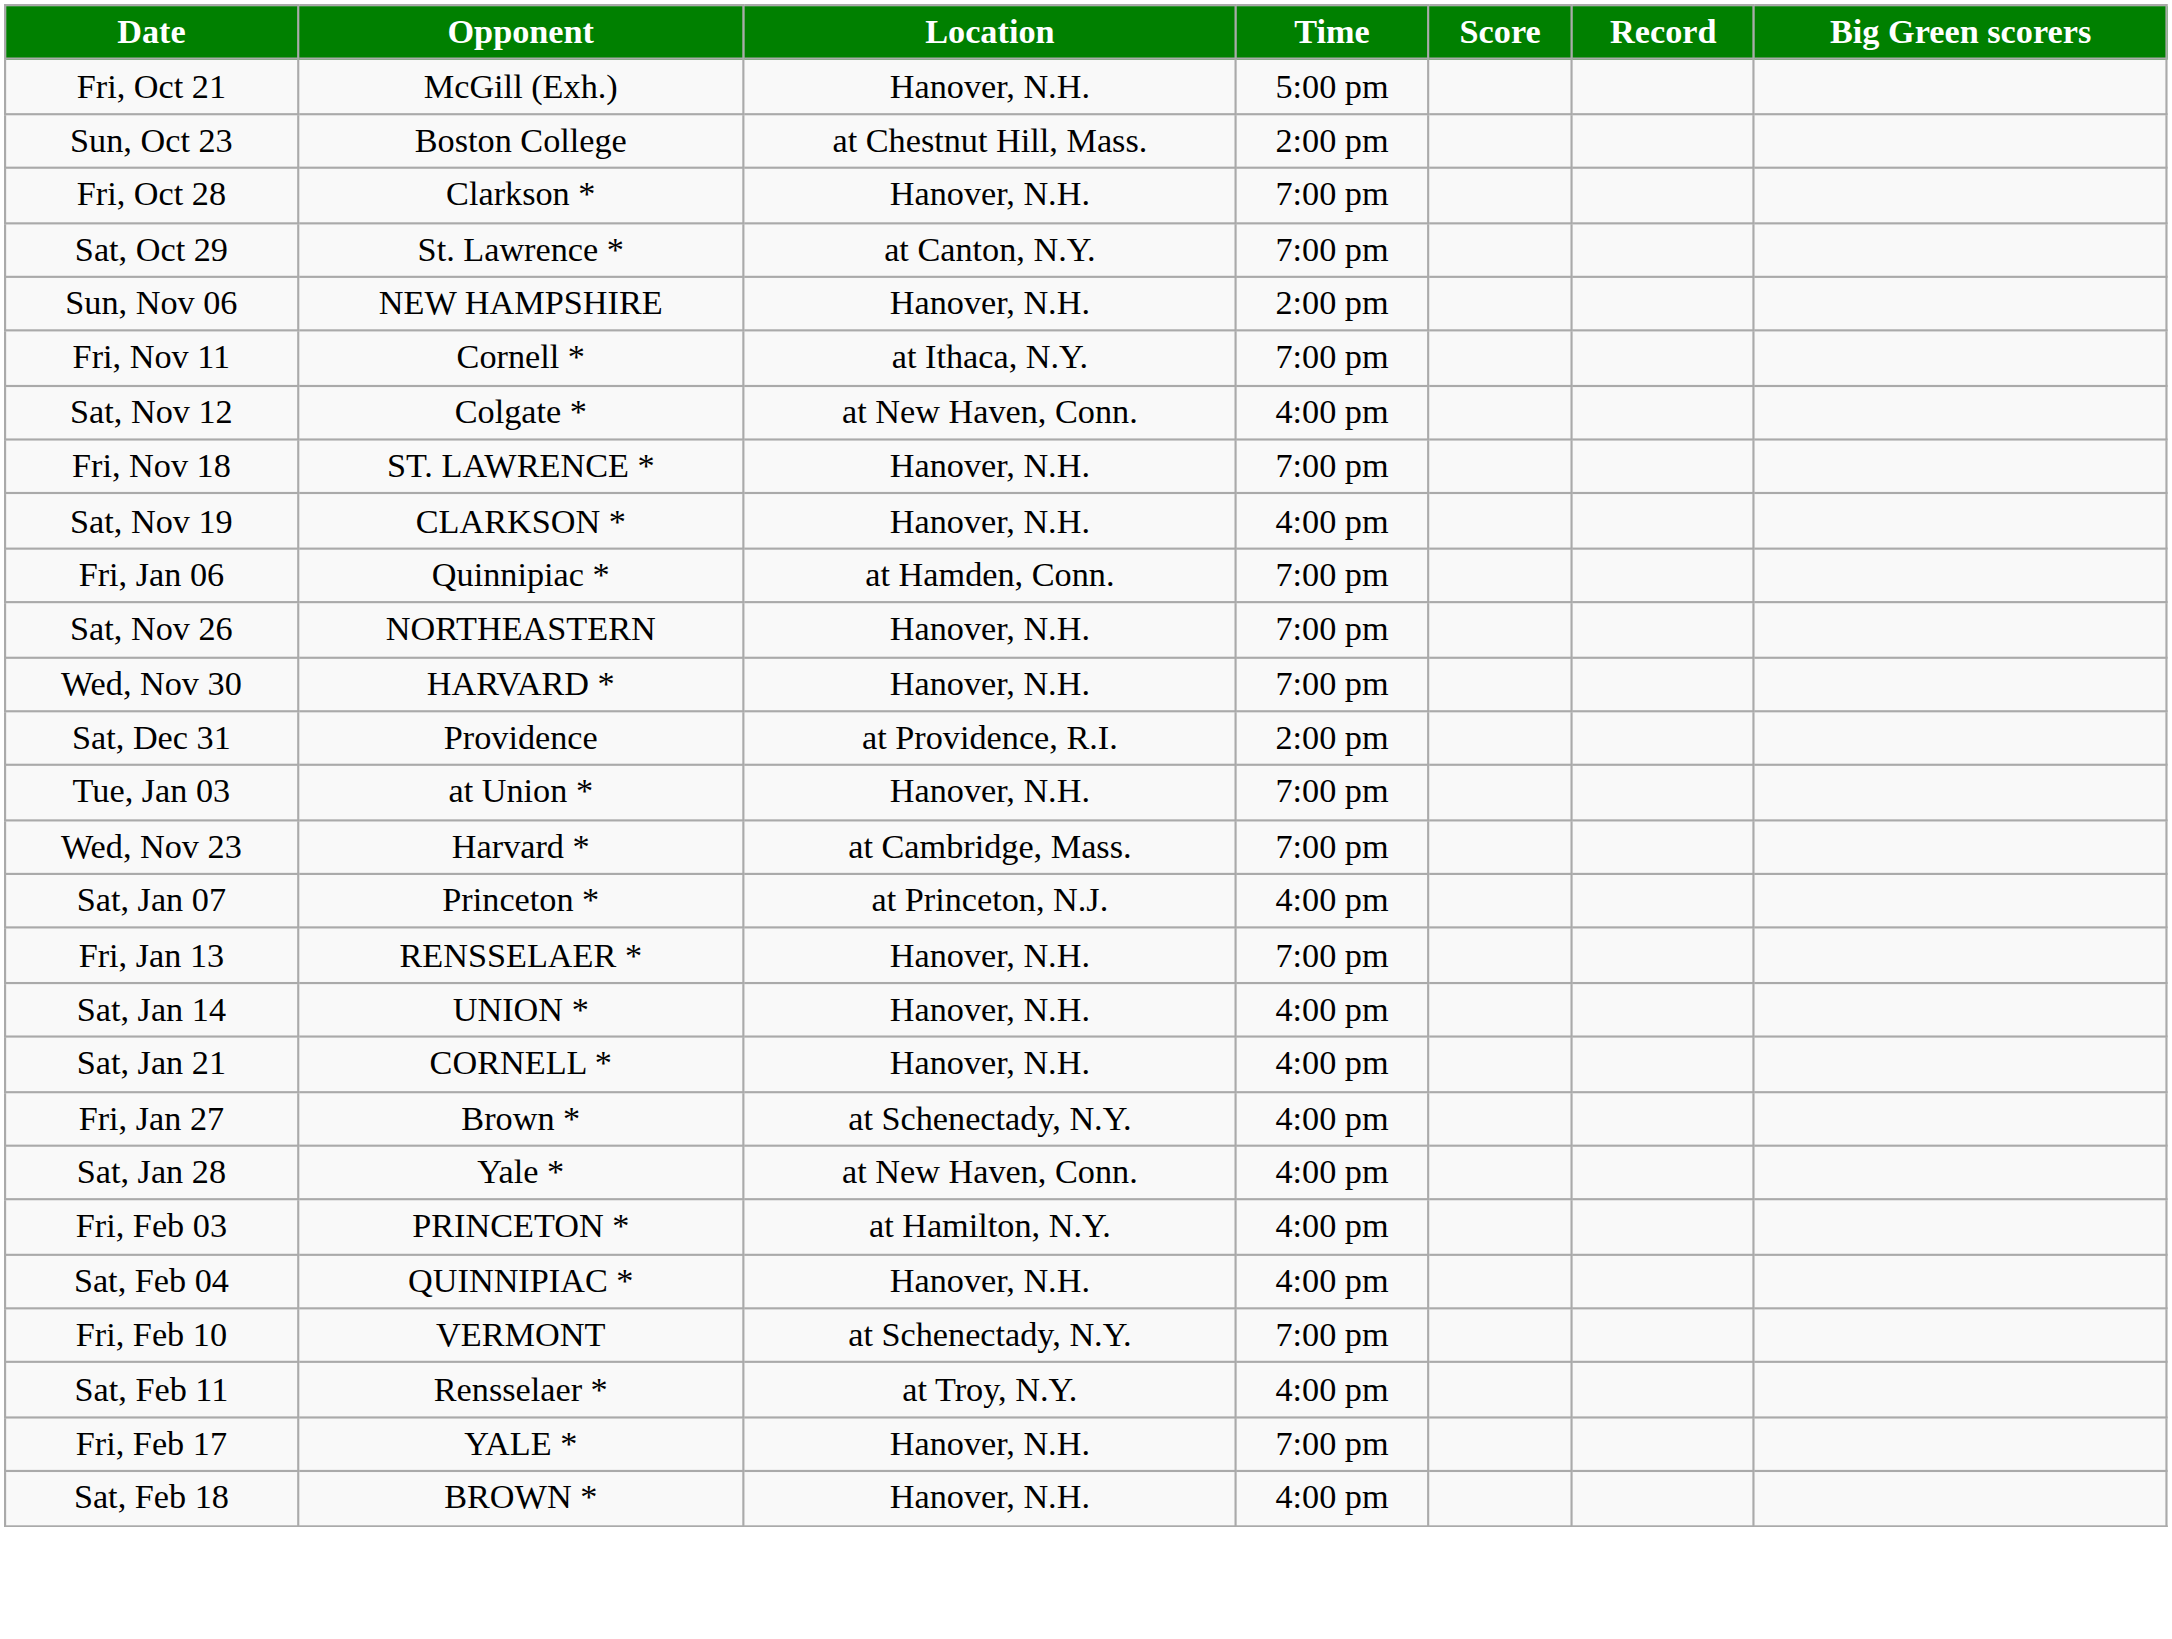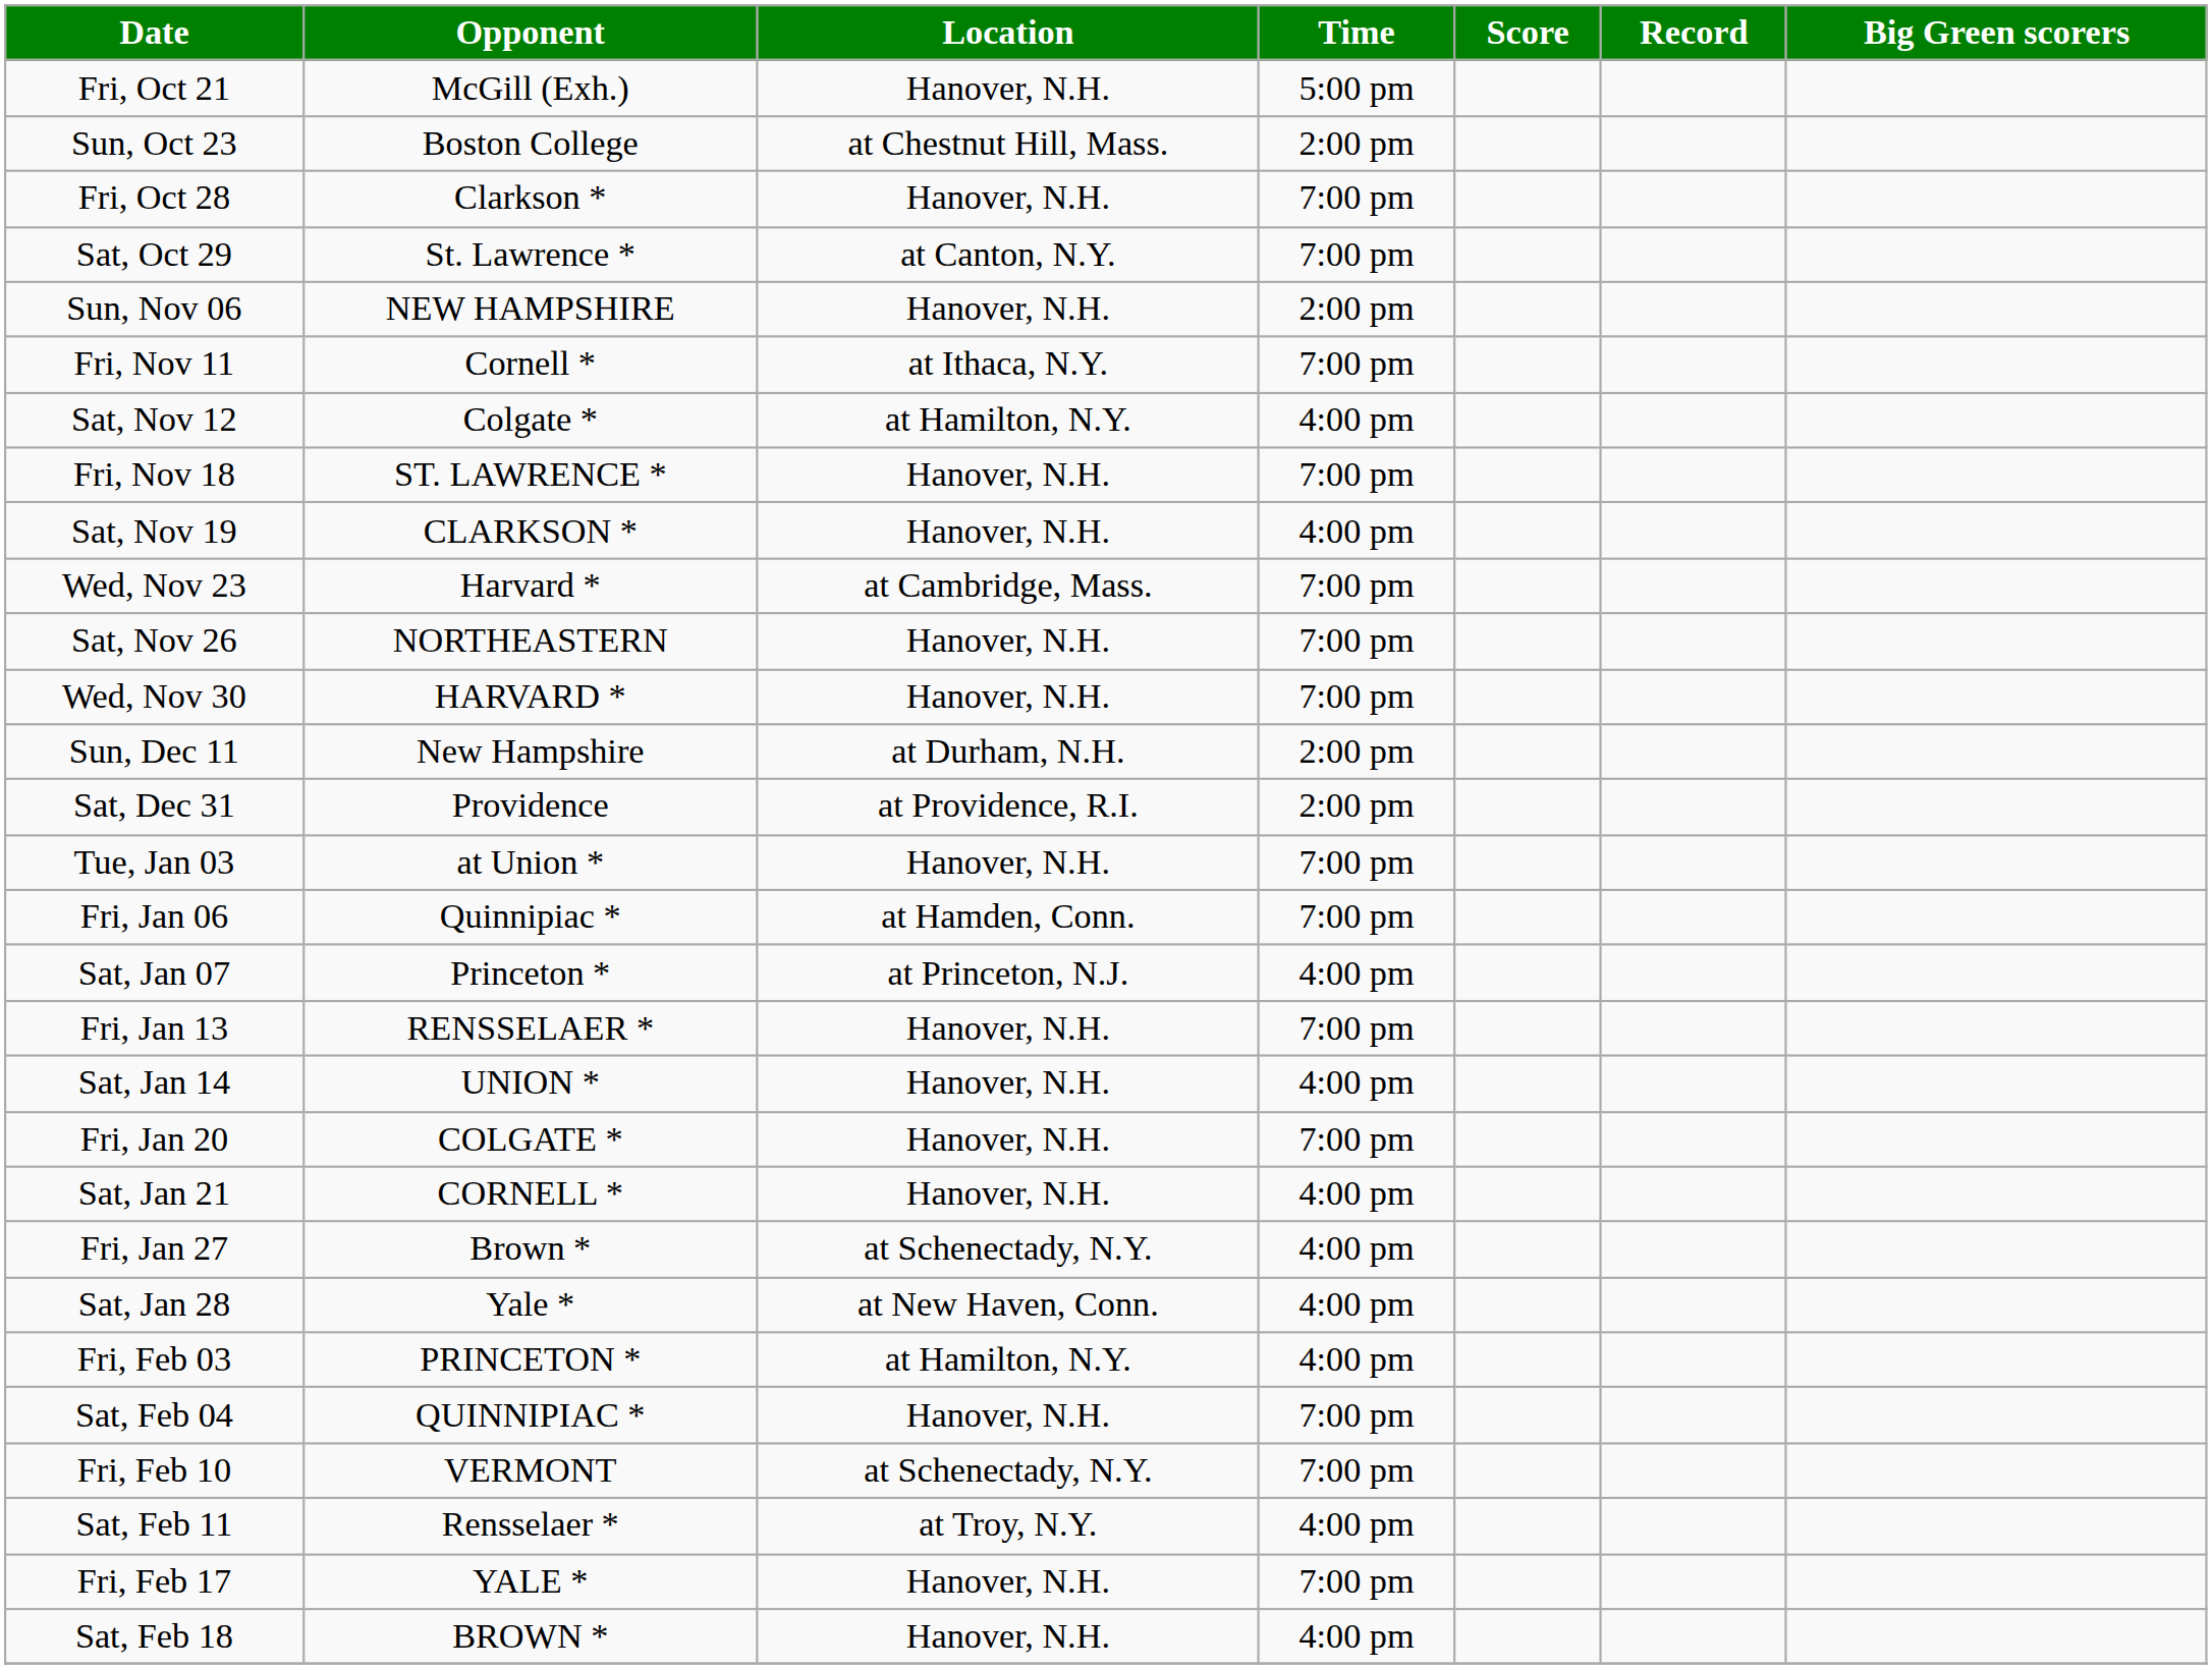Sat, Nov 12 | Location: at New Haven, Conn. -> at Hamilton, N.Y.
rows swapped: Wed, Nov 23 <-> Fri, Jan 06
+ row: Sun, Dec 11 | New Hampshire | at Durham, N.H. | 2:00 pm
+ row: Fri, Jan 20 | COLGATE * | Hanover, N.H. | 7:00 pm
Sat, Feb 04 | Time: 4:00 pm -> 7:00 pm
